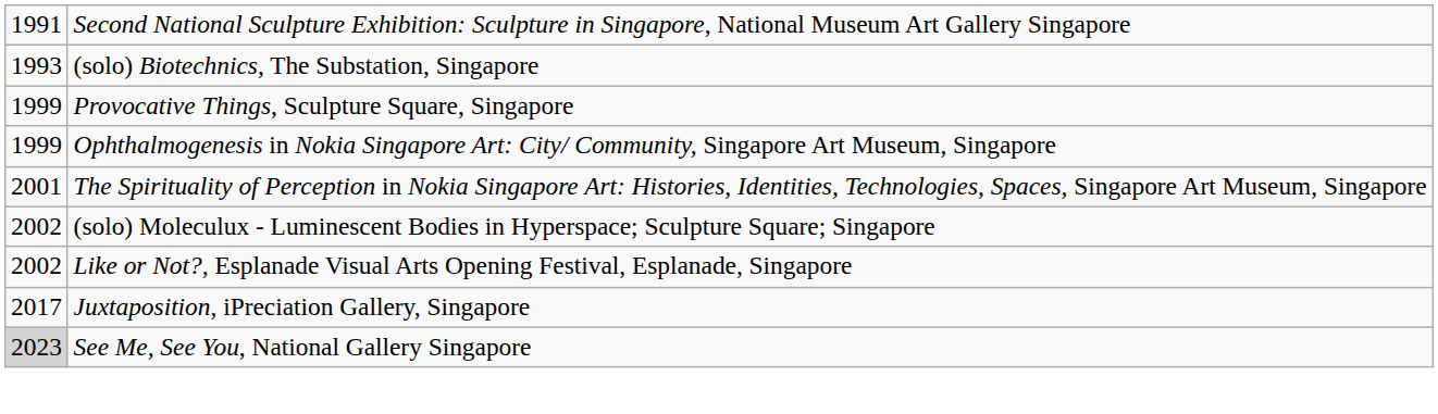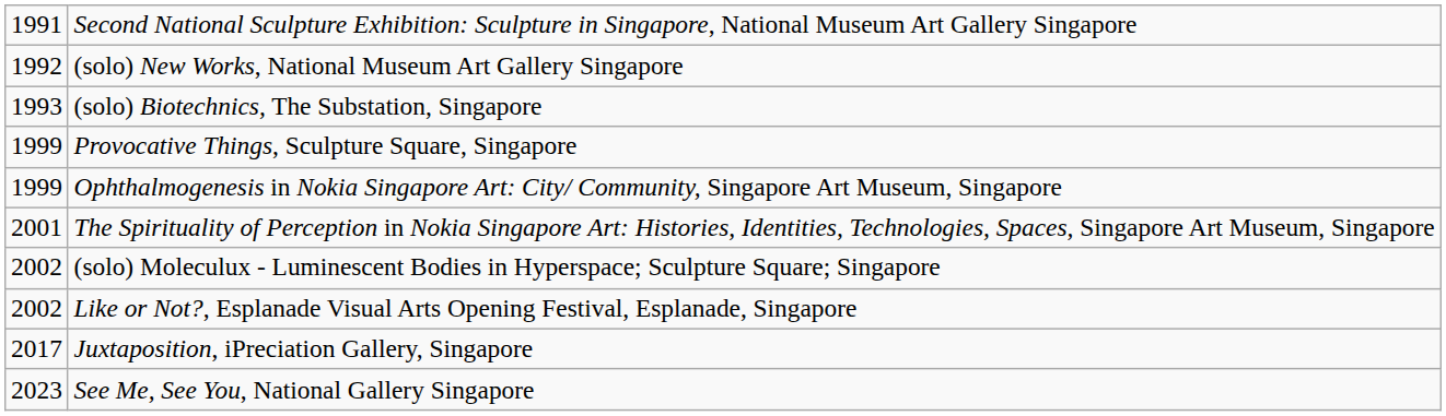+ row: 1992 | (solo) New Works, National Museum Art Gallery Singapore
See Me, See You, National Gallery Singapore | column 1: lightgrey background -> no background
